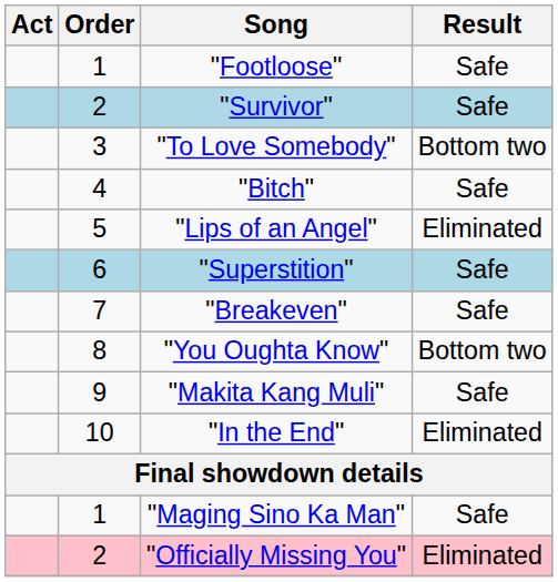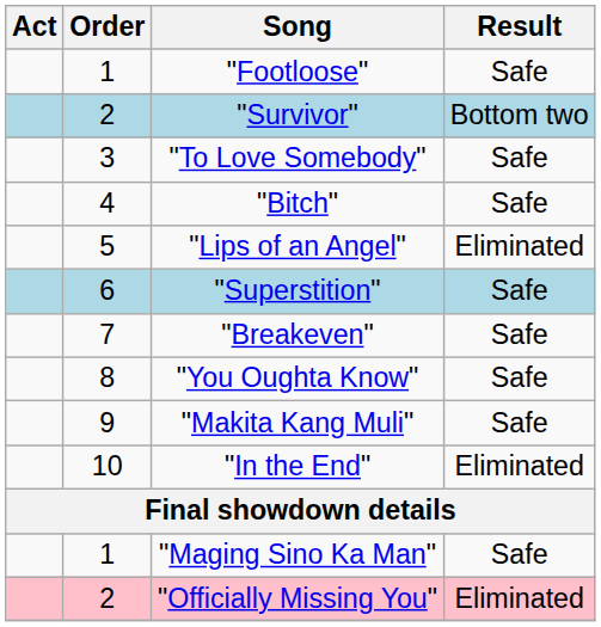"Survivor" | Result: Safe -> Bottom two
"To Love Somebody" | Result: Bottom two -> Safe
"You Oughta Know" | Result: Bottom two -> Safe
